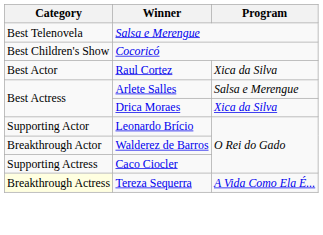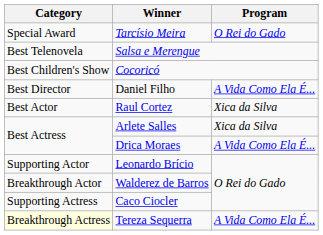+ row: Special Award | Tarcísio Meira | O Rei do Gado
+ row: Best Director | Daniel Filho | A Vida Como Ela É...
Arlete Salles | Program: Salsa e Merengue -> Xica da Silva
Drica Moraes | Program: Xica da Silva -> A Vida Como Ela É...
